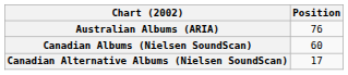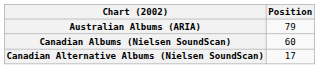Australian Albums (ARIA) | Position: 76 -> 79
